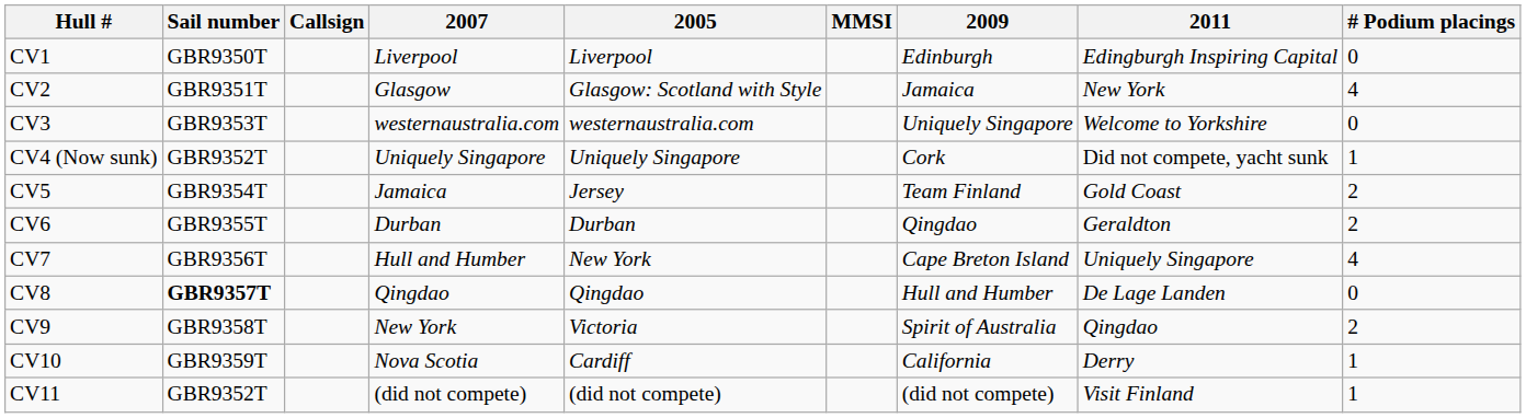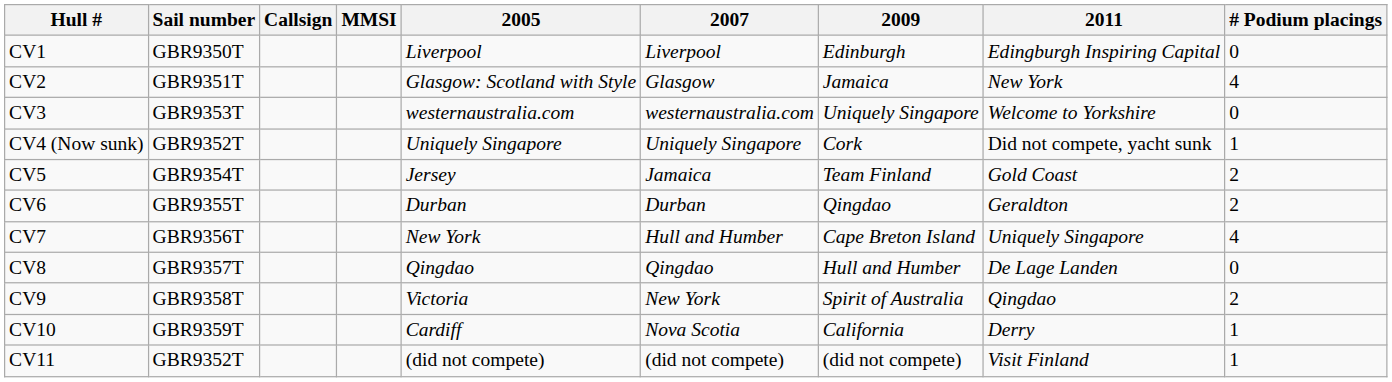columns swapped: MMSI <-> 2007
CV8 | Sail number: bold -> normal
